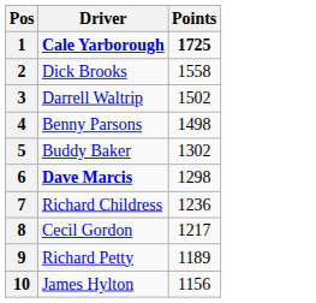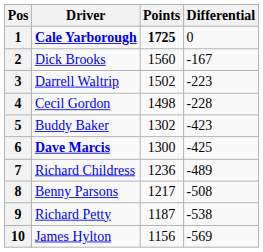+ column: Differential | 0 | -167 | -223 | -228 | -423 | -425 | -489 | -508 | -538 | -569
2 | Points: 1558 -> 1560
4 | Driver: Benny Parsons -> Cecil Gordon
6 | Points: 1298 -> 1300
8 | Driver: Cecil Gordon -> Benny Parsons
9 | Points: 1189 -> 1187
